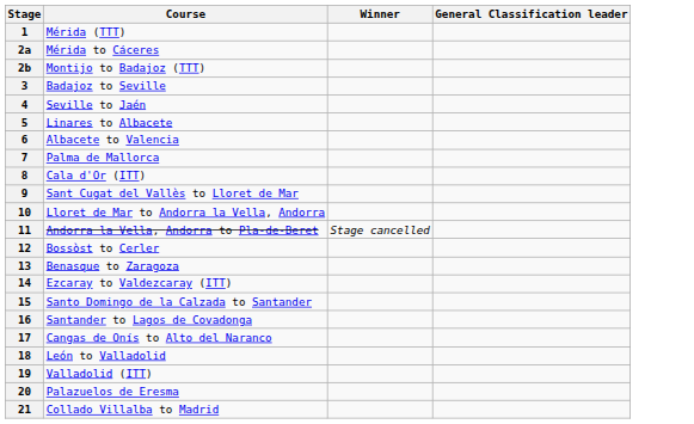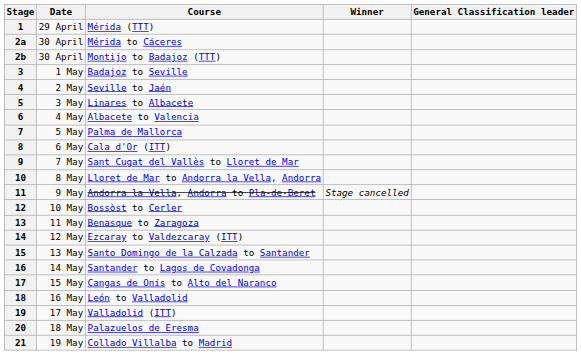+ column: Date | 29 April | 30 April | 30 April | 1 May | 2 May | 3 May | 4 May | 5 May | 6 May | 7 May | 8 May | 9 May | 10 May | 11 May | 12 May | 13 May | 14 May | 15 May | 16 May | 17 May | 18 May | 19 May
